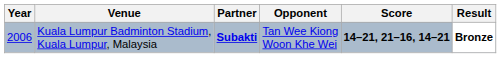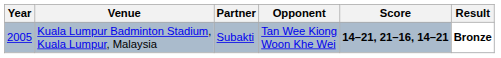Kuala Lumpur Badminton Stadium, Kuala Lumpur, Malaysia | Year: 2006 -> 2005
Kuala Lumpur Badminton Stadium, Kuala Lumpur, Malaysia | Partner: bold -> normal
